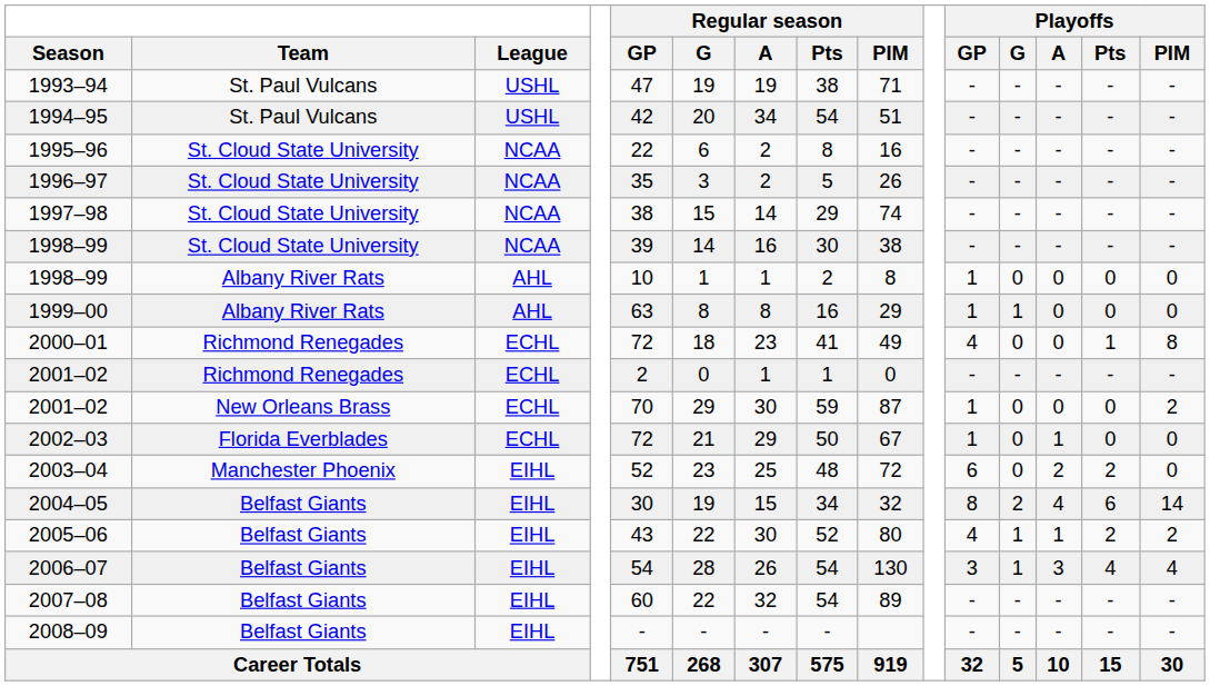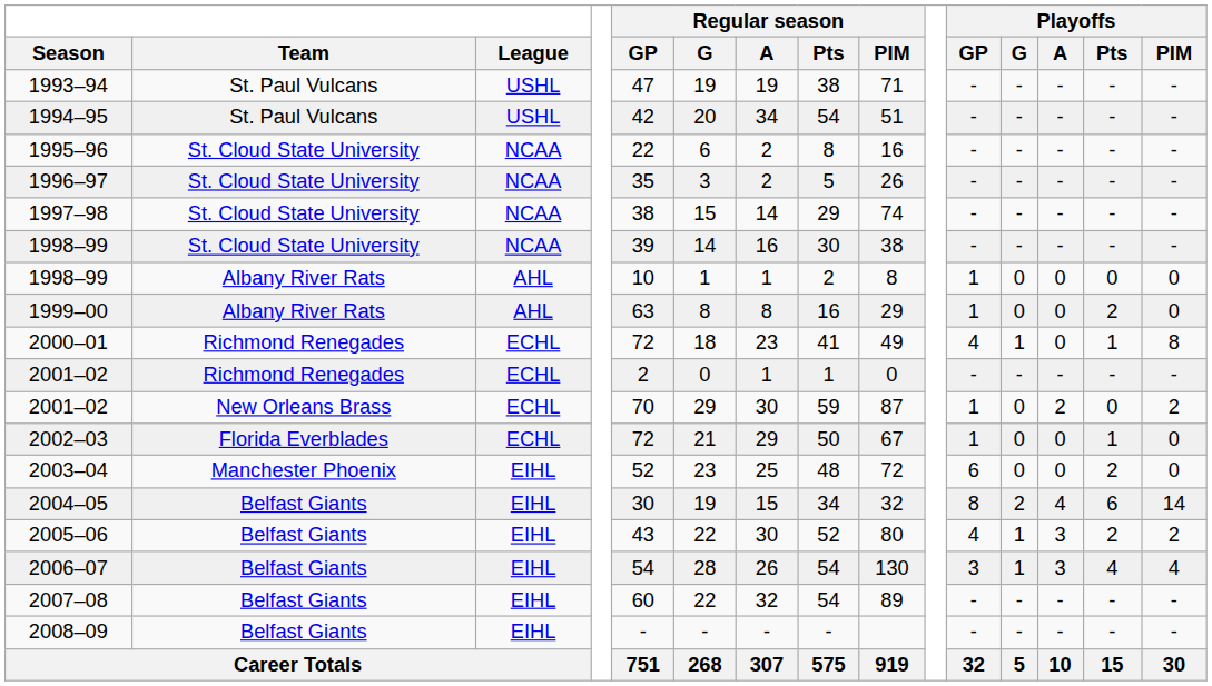1999–00 | Playoffs / G: 1 -> 0
1999–00 | Playoffs / Pts: 0 -> 2
2000–01 | Playoffs / G: 0 -> 1
2001–02 / New Orleans Brass | Playoffs / A: 0 -> 2
2002–03 | Playoffs / A: 1 -> 0
2002–03 | Playoffs / Pts: 0 -> 1
2003–04 | Playoffs / A: 2 -> 0
2005–06 | Playoffs / A: 1 -> 3
